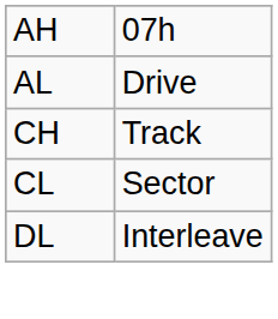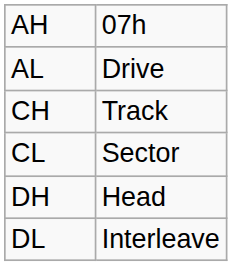+ row: DH | Head
